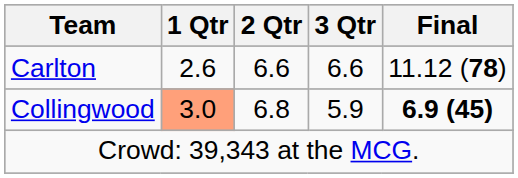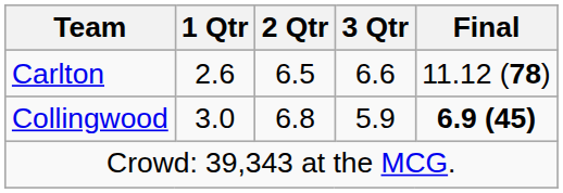Carlton | 2 Qtr: 6.6 -> 6.5
Collingwood | 1 Qtr: lightsalmon background -> no background
